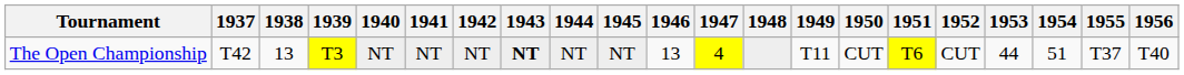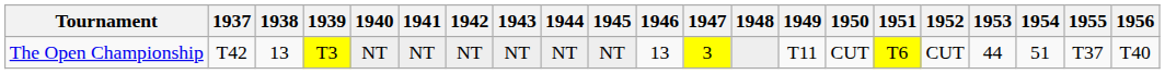The Open Championship | 1943: bold -> normal
The Open Championship | 1947: 4 -> 3
